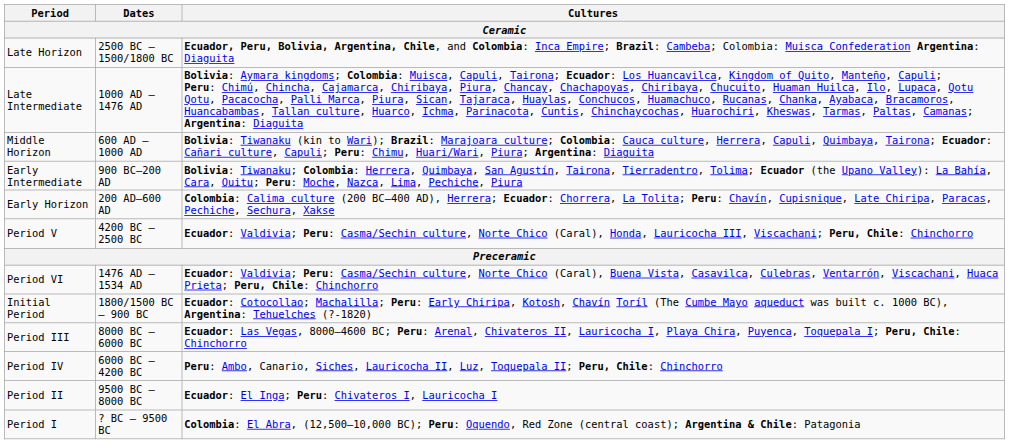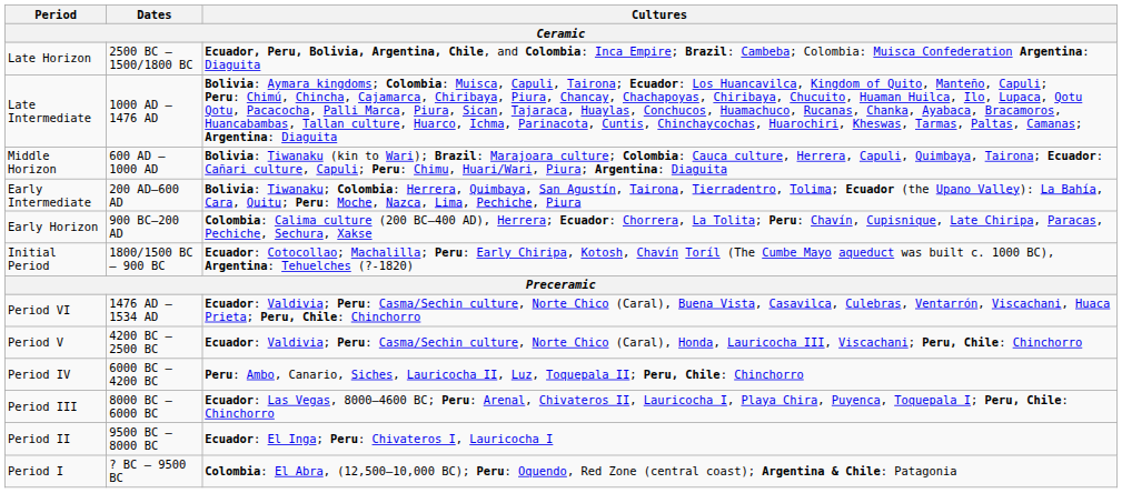Early Intermediate | Dates: 900 BC–200 AD -> 200 AD–600 AD
Early Horizon | Dates: 200 AD–600 AD -> 900 BC–200 AD
rows swapped: Initial Period <-> Period V
rows swapped: Period IV <-> Period III
